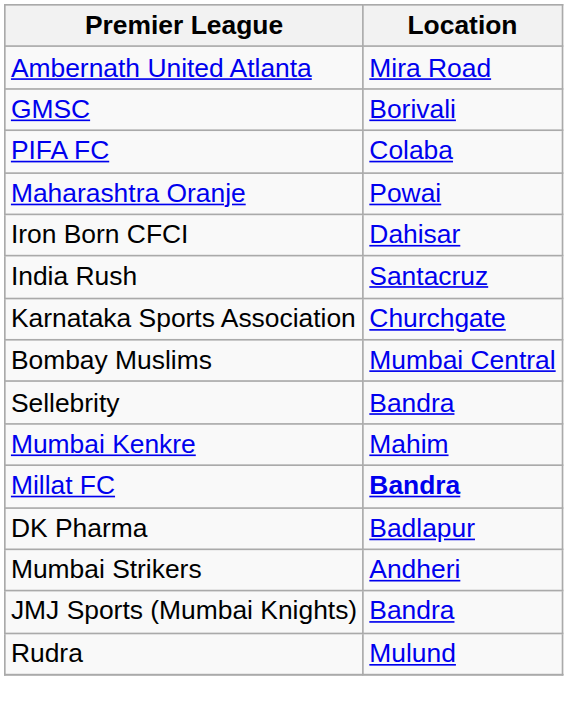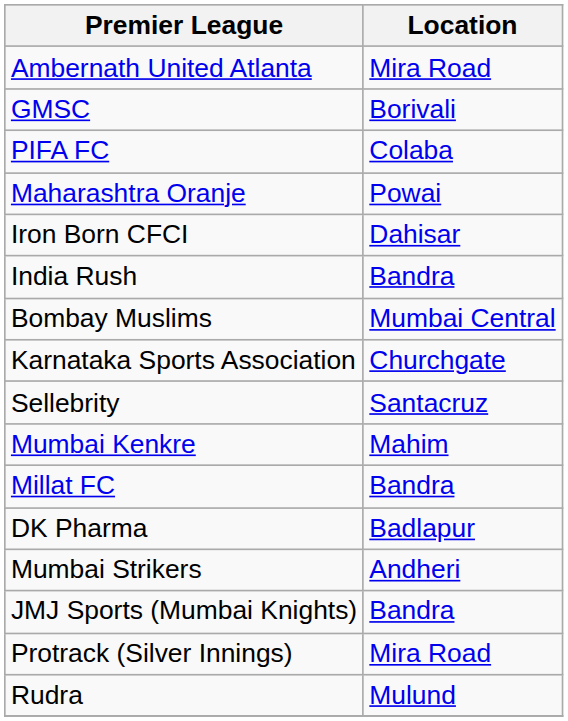India Rush | Location: Santacruz -> Bandra
rows swapped: Karnataka Sports Association <-> Bombay Muslims
Sellebrity | Location: Bandra -> Santacruz
Millat FC | Location: bold -> normal
+ row: Protrack (Silver Innings) | Mira Road
